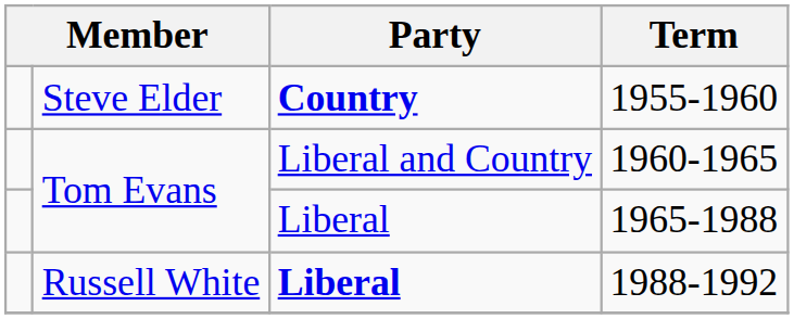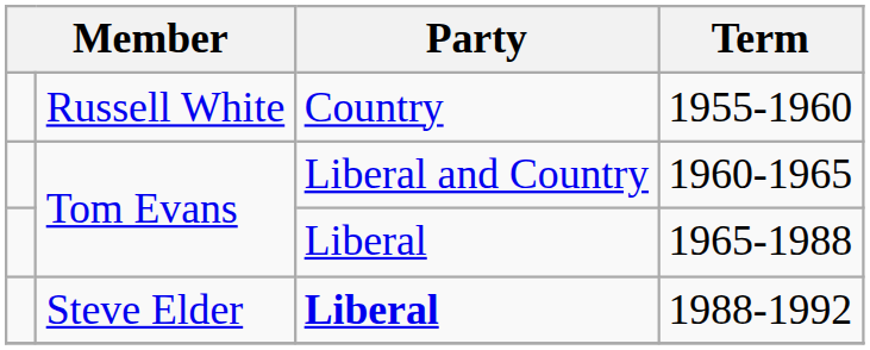1955-1960 | column 2: Steve Elder -> Russell White
1955-1960 | Party: bold -> normal
1988-1992 | column 2: Russell White -> Steve Elder
